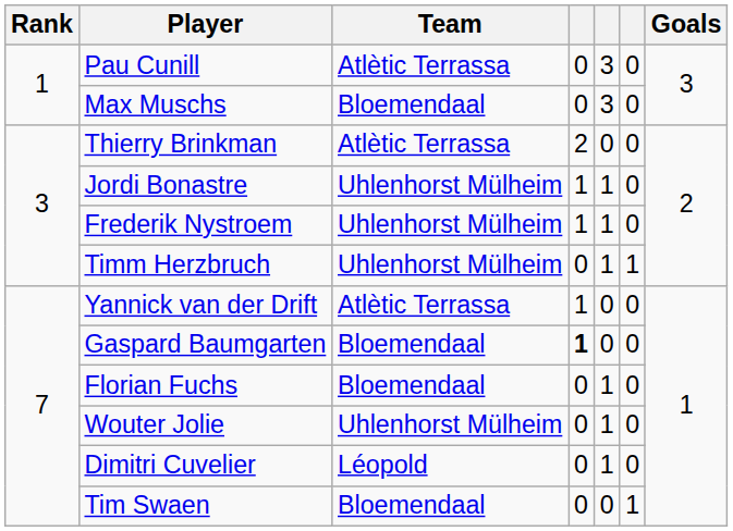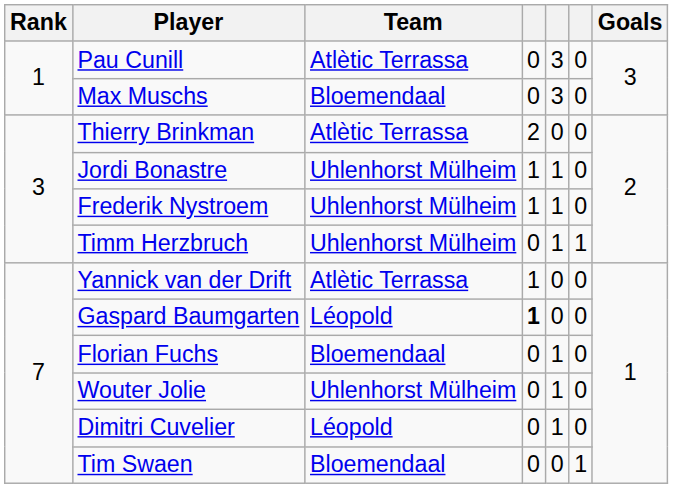Gaspard Baumgarten | Team: Bloemendaal -> Léopold
